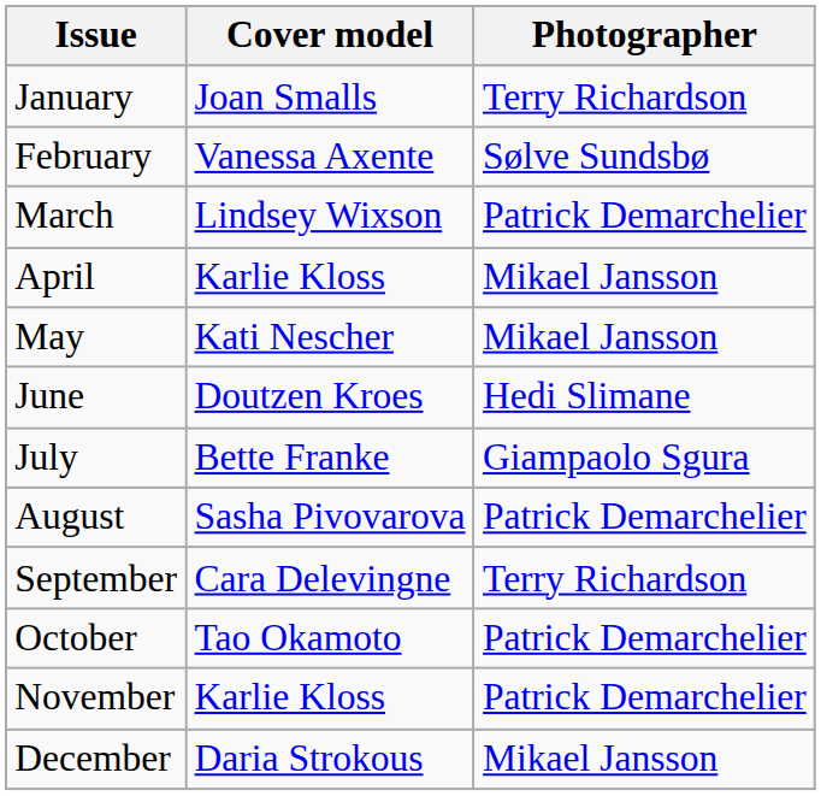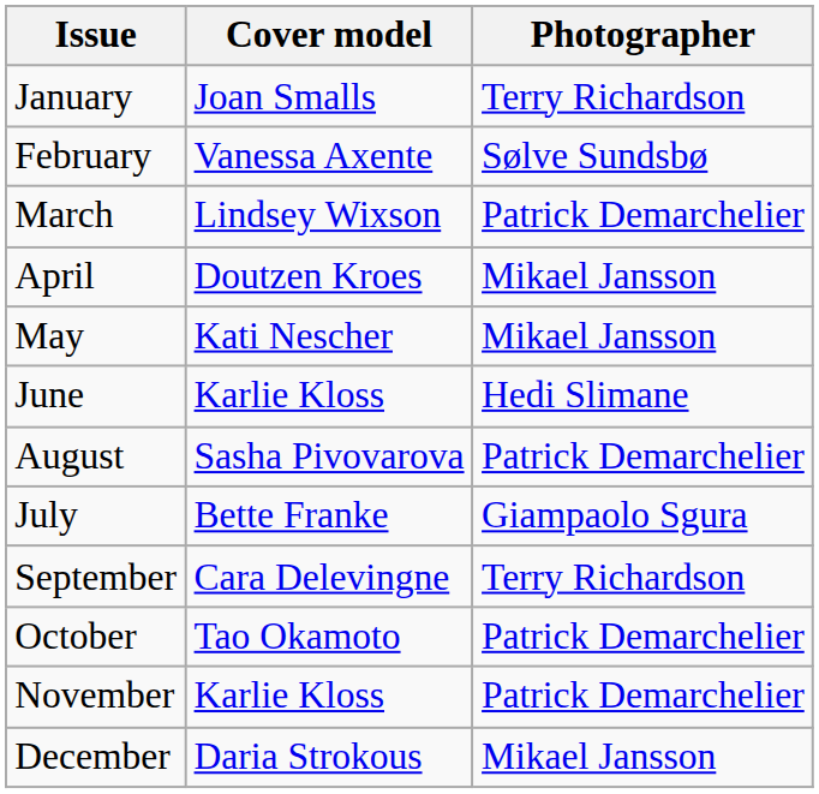April | Cover model: Karlie Kloss -> Doutzen Kroes
June | Cover model: Doutzen Kroes -> Karlie Kloss
rows swapped: July <-> August
